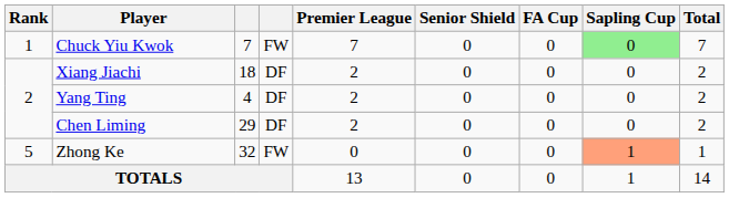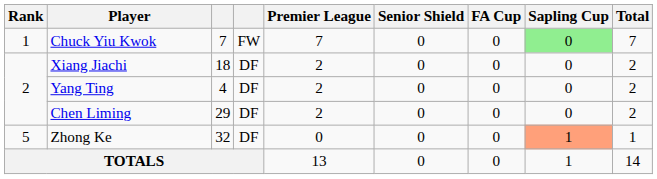Zhong Ke | column 4: FW -> DF
